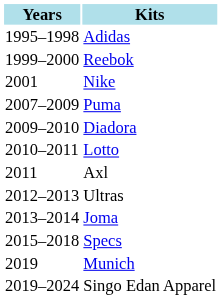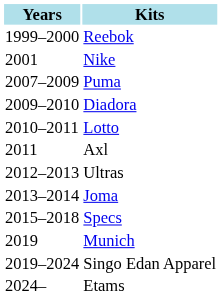- row: 1995–1998 | Adidas
+ row: 2024– | Etams
